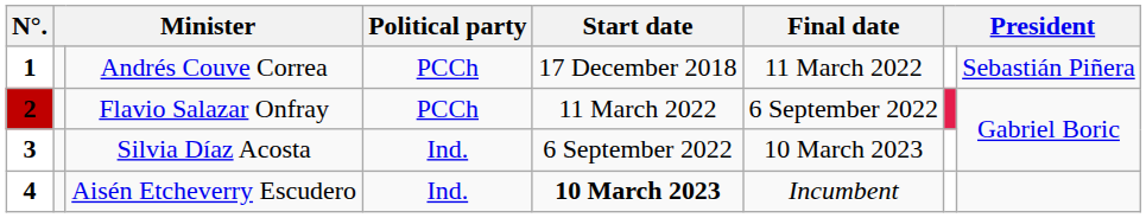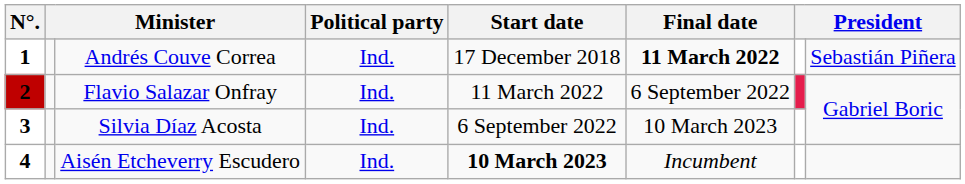Andrés Couve Correa | Political party: PCCh -> Ind.
Andrés Couve Correa | Final date: normal -> bold
Flavio Salazar Onfray | Political party: PCCh -> Ind.
